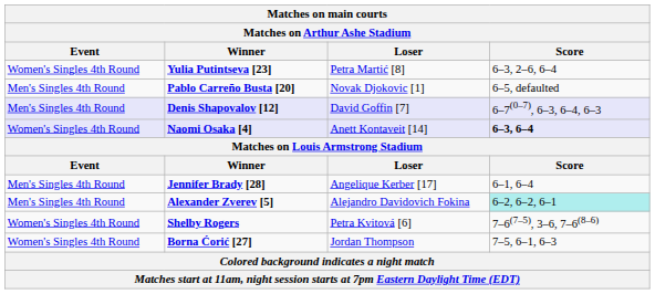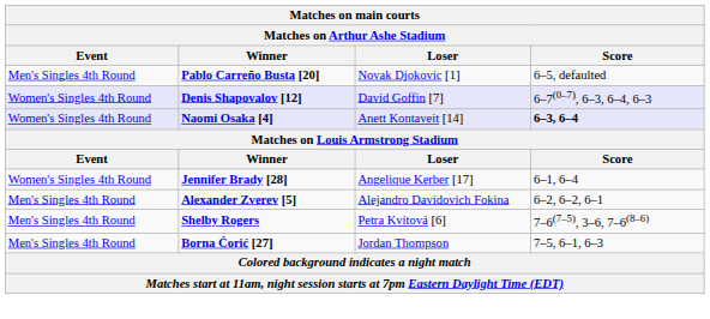- row: Women's Singles 4th Round | Yulia Putintseva [23] | Petra Martić [8] | 6–3, 2–6, 6–4
Denis Shapovalov [12] | Event: Men's Singles 4th Round -> Women's Singles 4th Round
Jennifer Brady [28] | Event: Men's Singles 4th Round -> Women's Singles 4th Round
Alexander Zverev [5] | Score: paleturquoise background -> no background
Shelby Rogers | Event: Women's Singles 4th Round -> Men's Singles 4th Round
Borna Ćorić [27] | Event: Women's Singles 4th Round -> Men's Singles 4th Round
